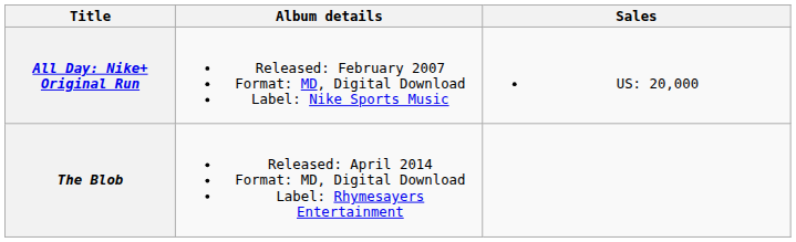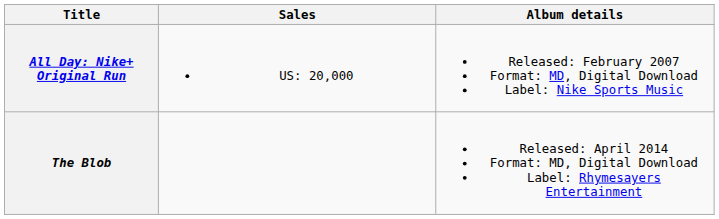columns swapped: Album details <-> Sales
